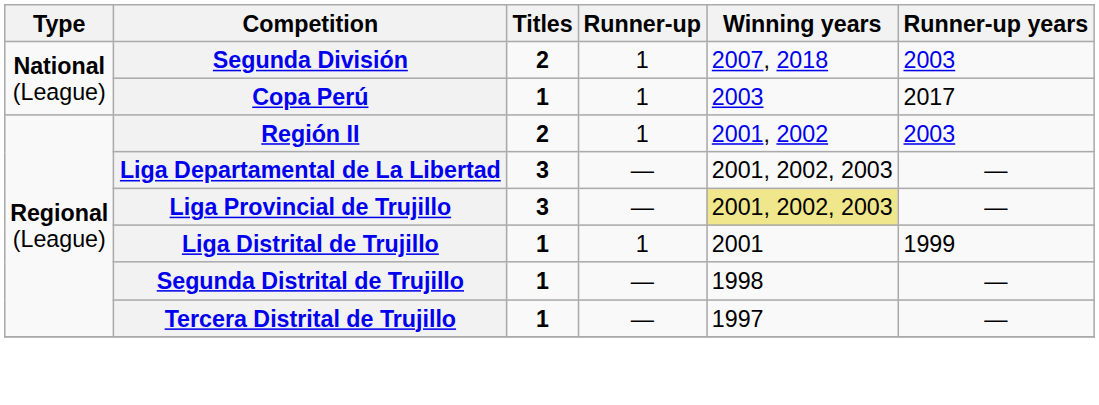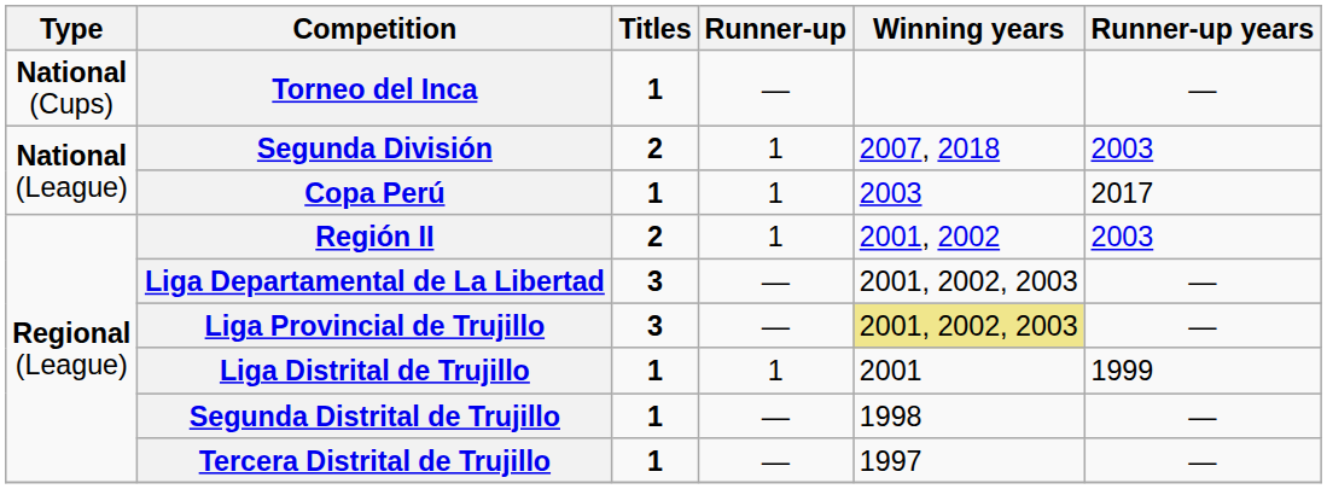+ row: National (Cups) | Torneo del Inca | 1 | — | —
